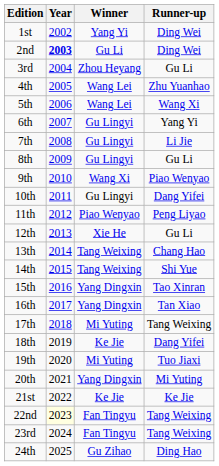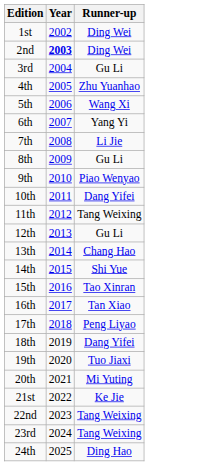- column: Winner | Yang Yi | Gu Li | Zhou Heyang | Wang Lei | Wang Lei | Gu Lingyi | Gu Lingyi | Gu Lingyi | Wang Xi | Gu Lingyi | Piao Wenyao | Xie He | Tang Weixing | Tang Weixing | Yang Dingxin | Yang Dingxin | Mi Yuting | Ke Jie | Mi Yuting | Yang Dingxin | Ke Jie | Fan Tingyu | Fan Tingyu | Gu Zihao
11th | Runner-up: Peng Liyao -> Tang Weixing
17th | Runner-up: Tang Weixing -> Peng Liyao
22nd | Year: lightyellow background -> no background
